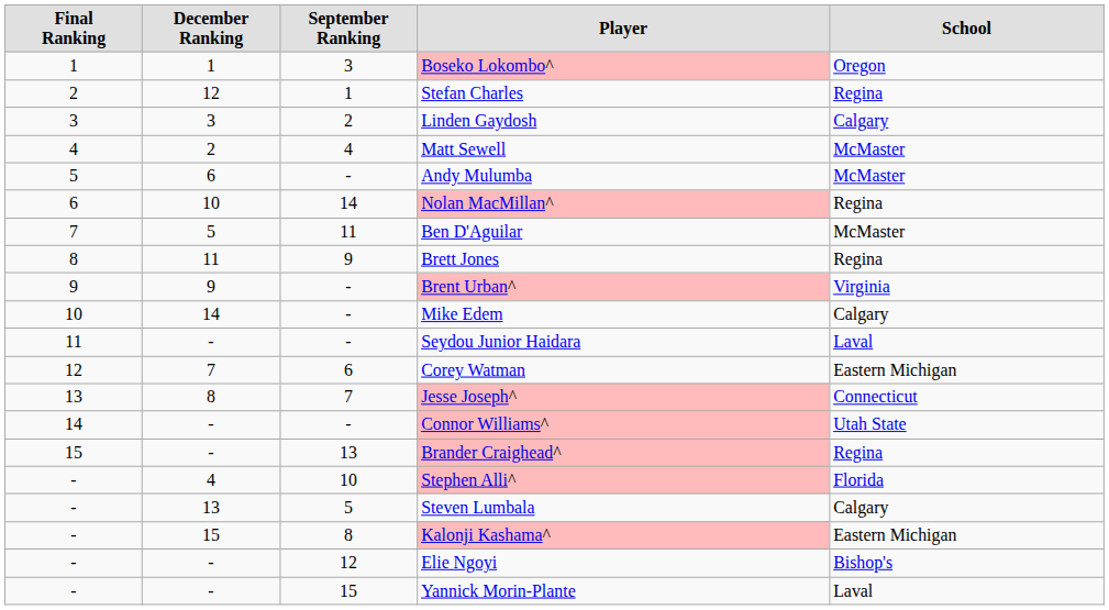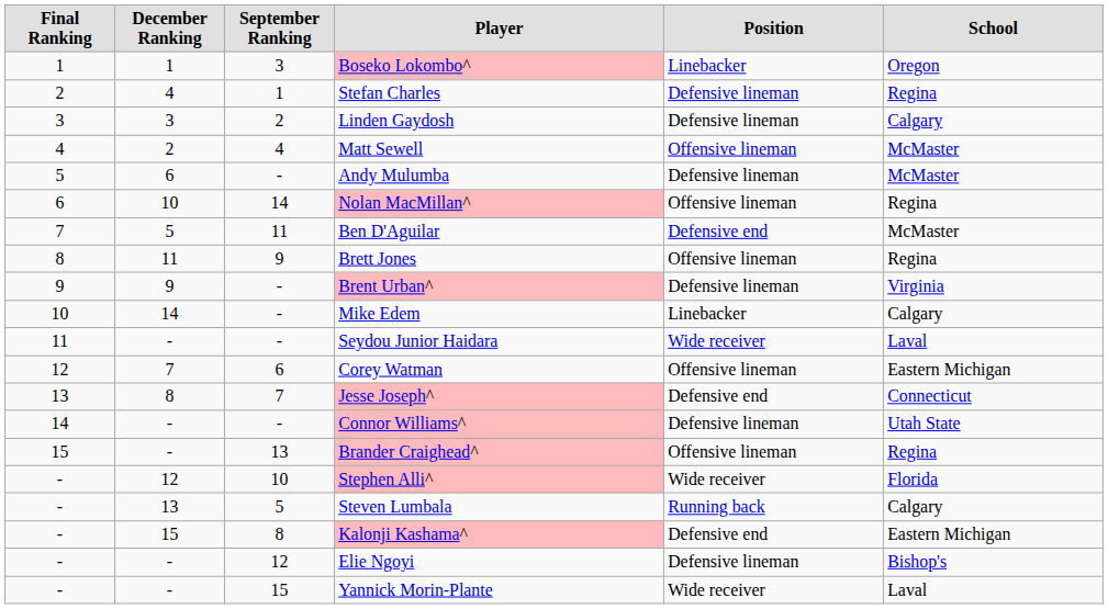+ column: Position | Linebacker | Defensive lineman | Defensive lineman | Offensive lineman | Defensive lineman | Offensive lineman | Defensive end | Offensive lineman | Defensive lineman | Linebacker | Wide receiver | Offensive lineman | Defensive end | Defensive lineman | Offensive lineman | Wide receiver | Running back | Defensive end | Defensive lineman | Wide receiver
Stefan Charles | December Ranking: 12 -> 4
Stephen Alli^ | December Ranking: 4 -> 12
